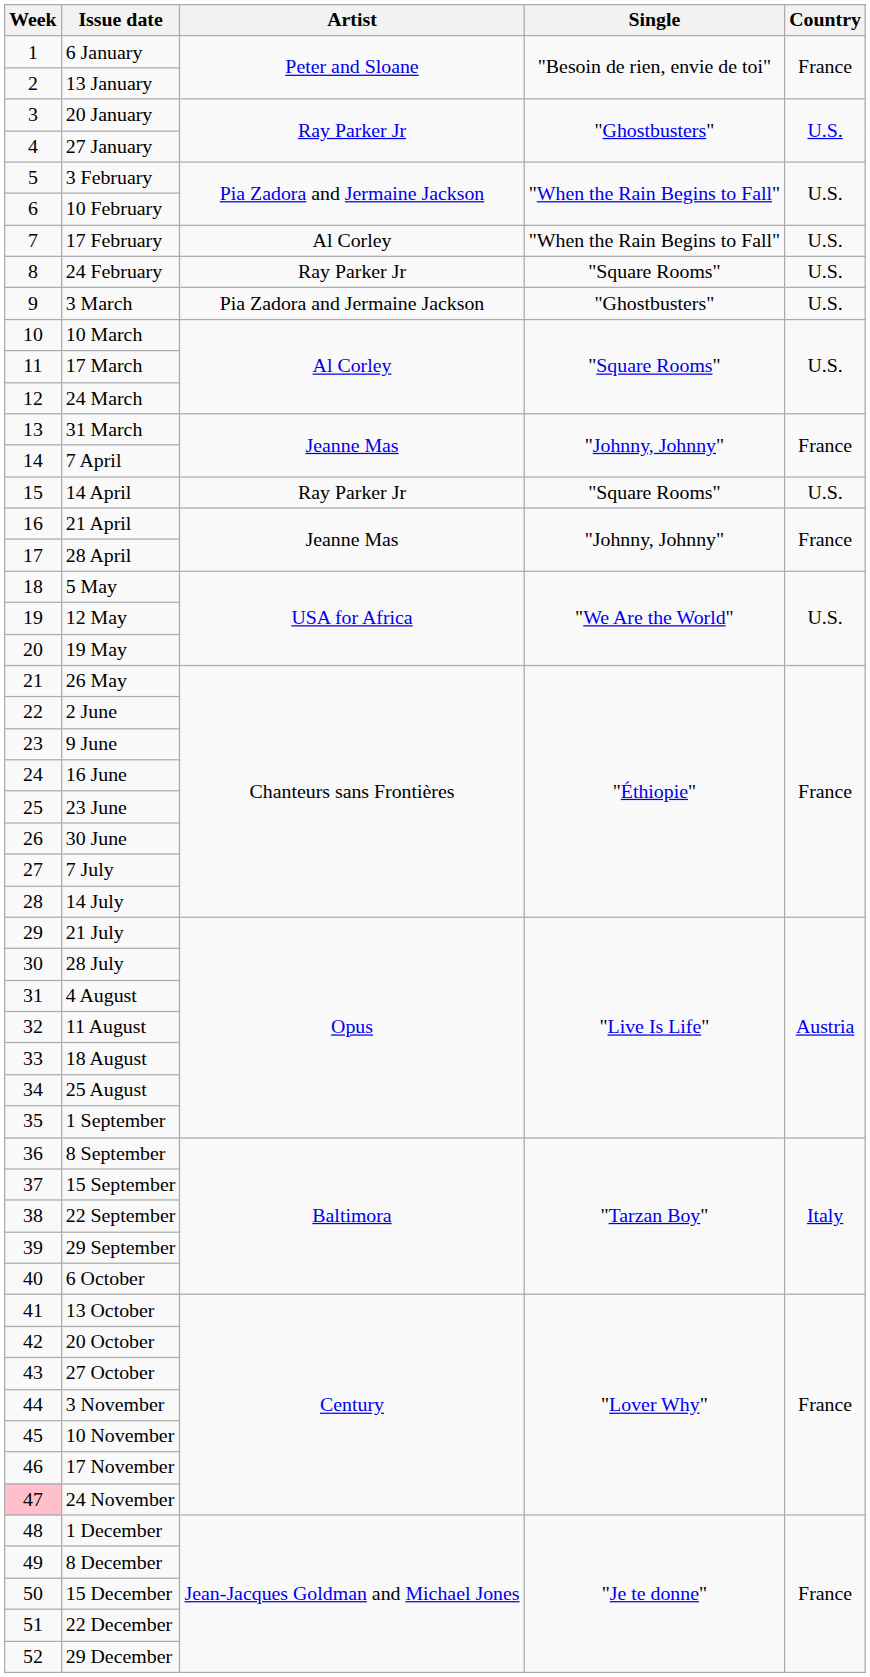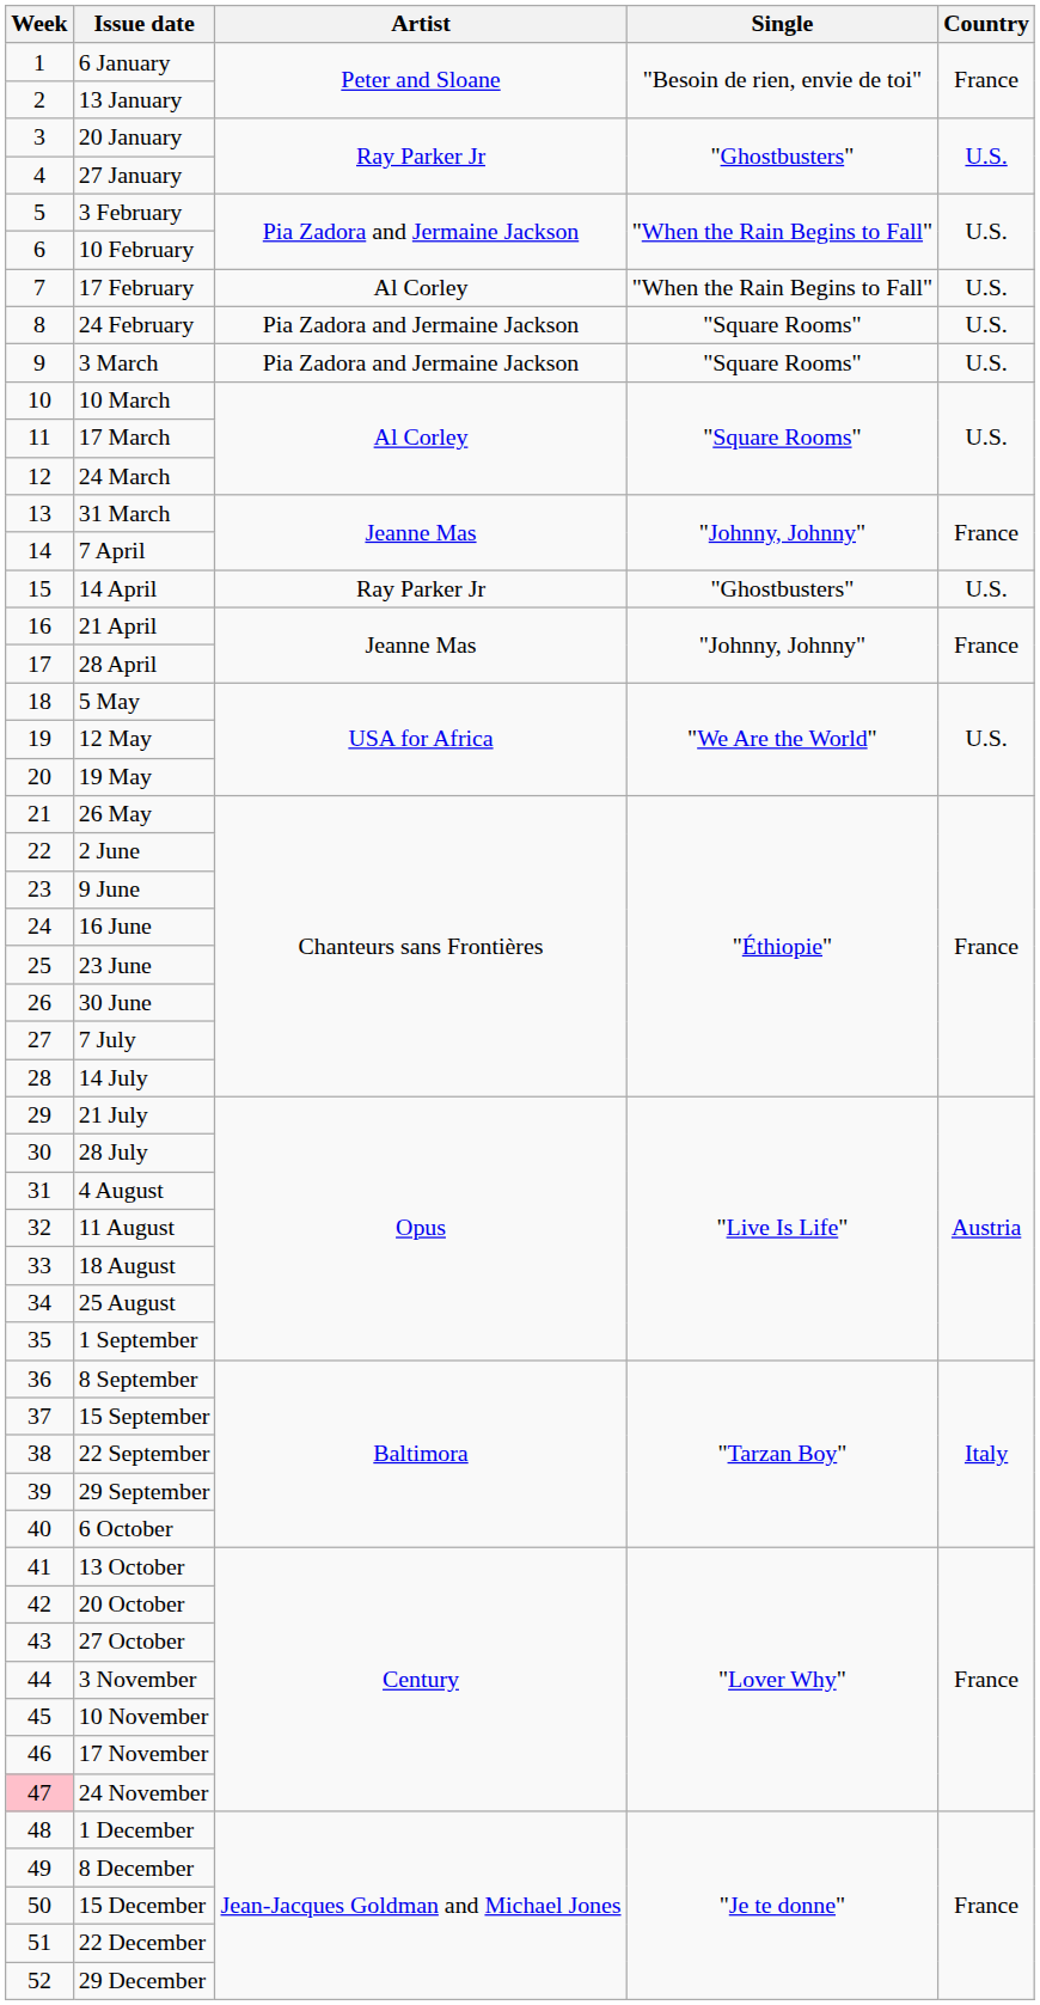24 February | Artist: Ray Parker Jr -> Pia Zadora and Jermaine Jackson
3 March | Single: "Ghostbusters" -> "Square Rooms"
14 April | Single: "Square Rooms" -> "Ghostbusters"
